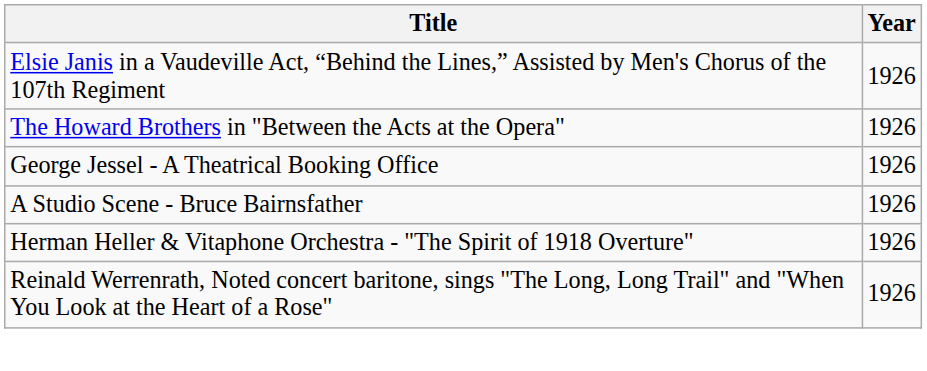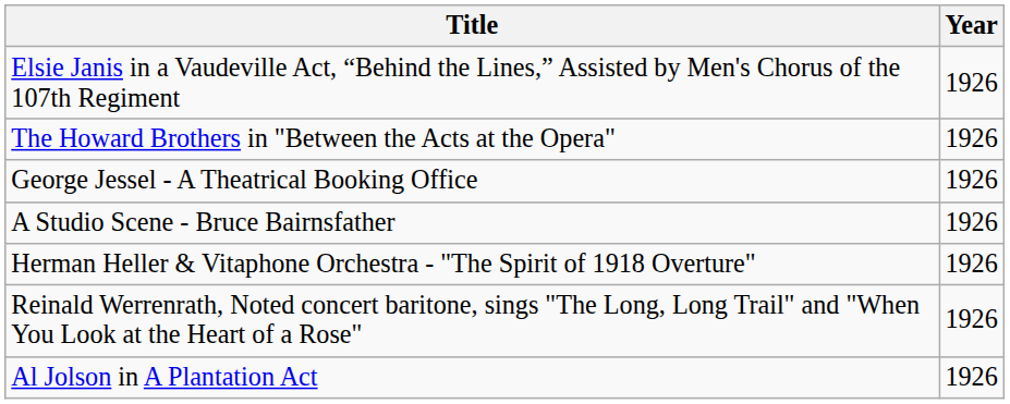+ row: Al Jolson in A Plantation Act | 1926
